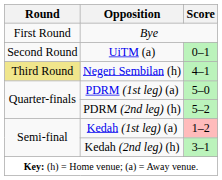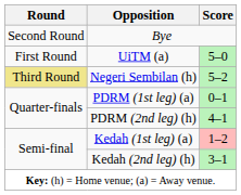Bye | Round: First Round -> Second Round
UiTM (a) | Round: Second Round -> First Round
UiTM (a) | Score: 0–1 -> 5–0
Negeri Sembilan (h) | Score: 4–1 -> 5–2
PDRM (1st leg) (a) | Score: 5–0 -> 0–1
PDRM (2nd leg) (h) | Score: 5–2 -> 4–1
